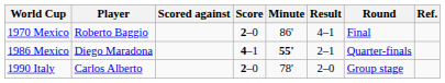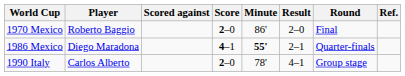1970 Mexico | Result: 4–1 -> 2–0
1990 Italy | Result: 2–0 -> 4–1
